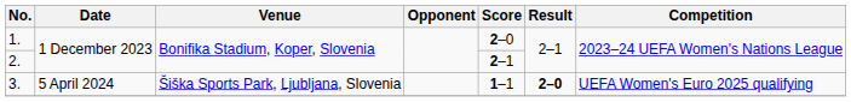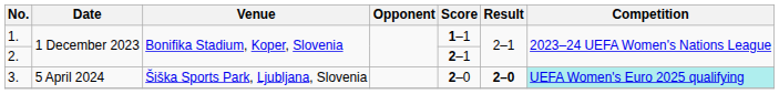1. | Score: 2–0 -> 1–1
3. | Score: 1–1 -> 2–0
3. | Competition: no background -> paleturquoise background
